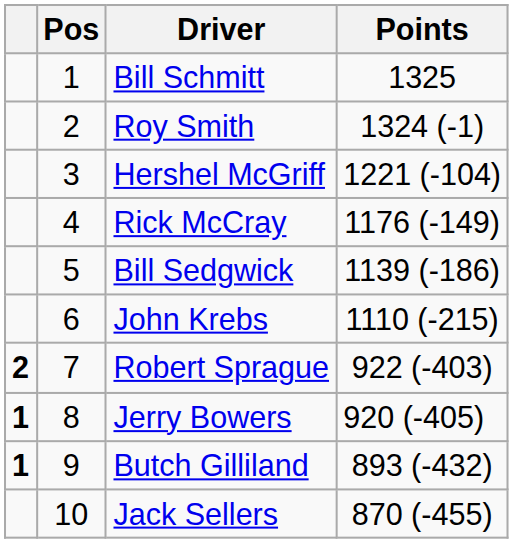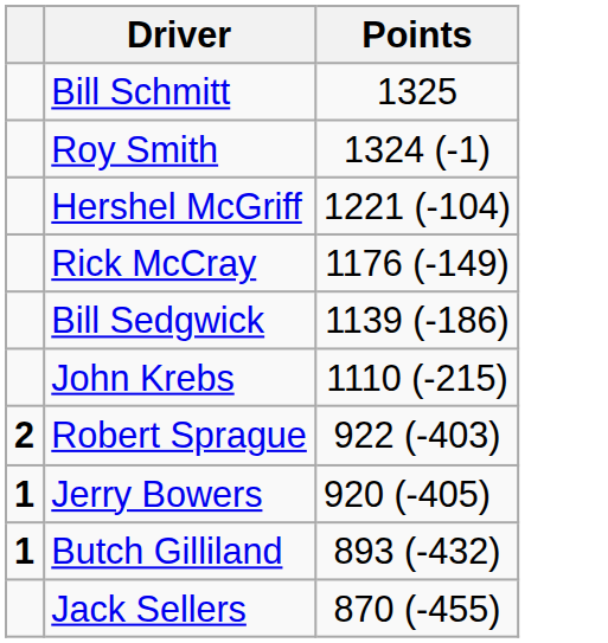- column: Pos | 1 | 2 | 3 | 4 | 5 | 6 | 7 | 8 | 9 | 10
